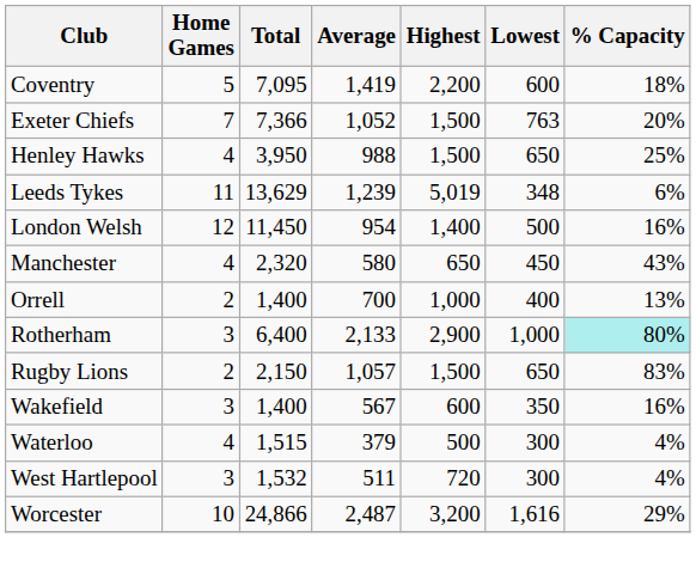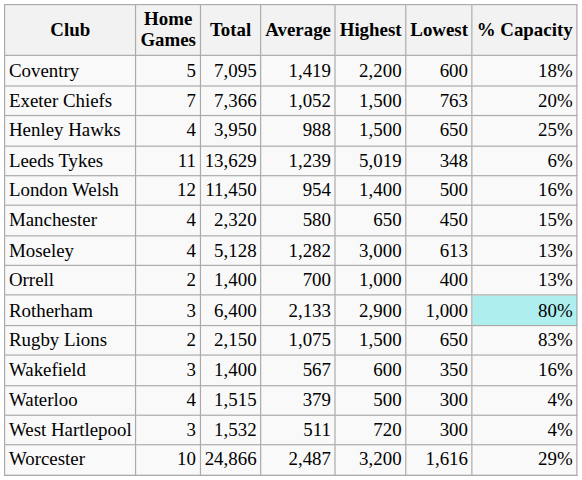Manchester | % Capacity: 43% -> 15%
+ row: Moseley | 4 | 5,128 | 1,282 | 3,000 | 613 | 13%
Rugby Lions | Average: 1,057 -> 1,075
